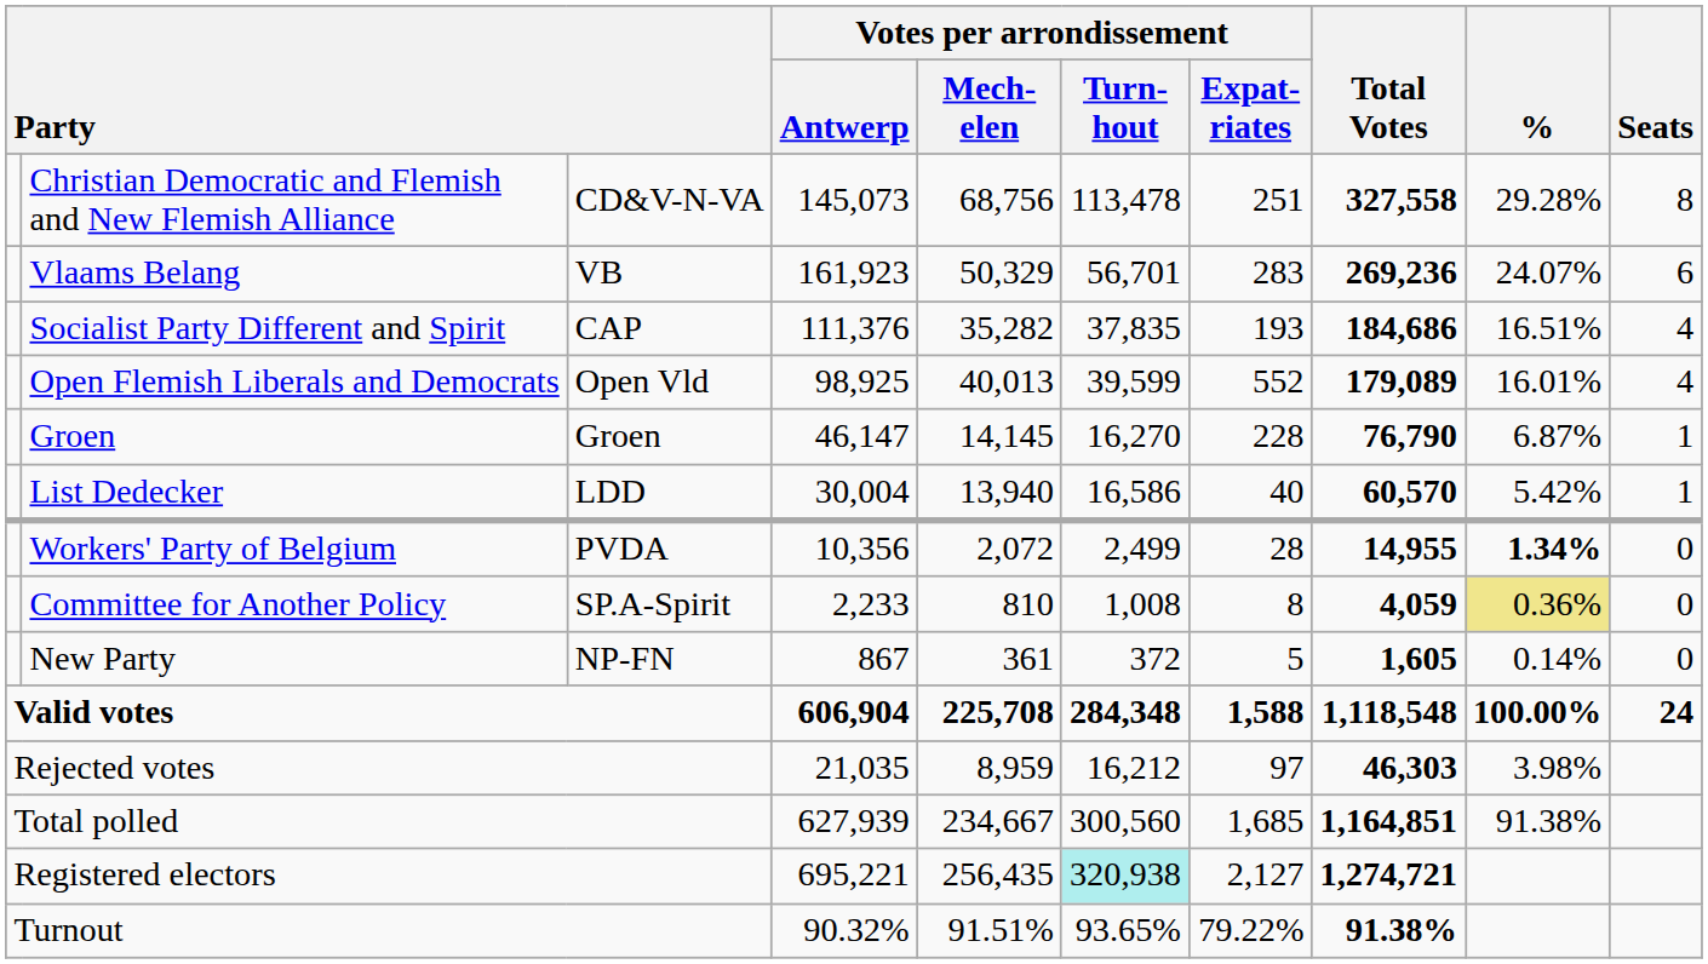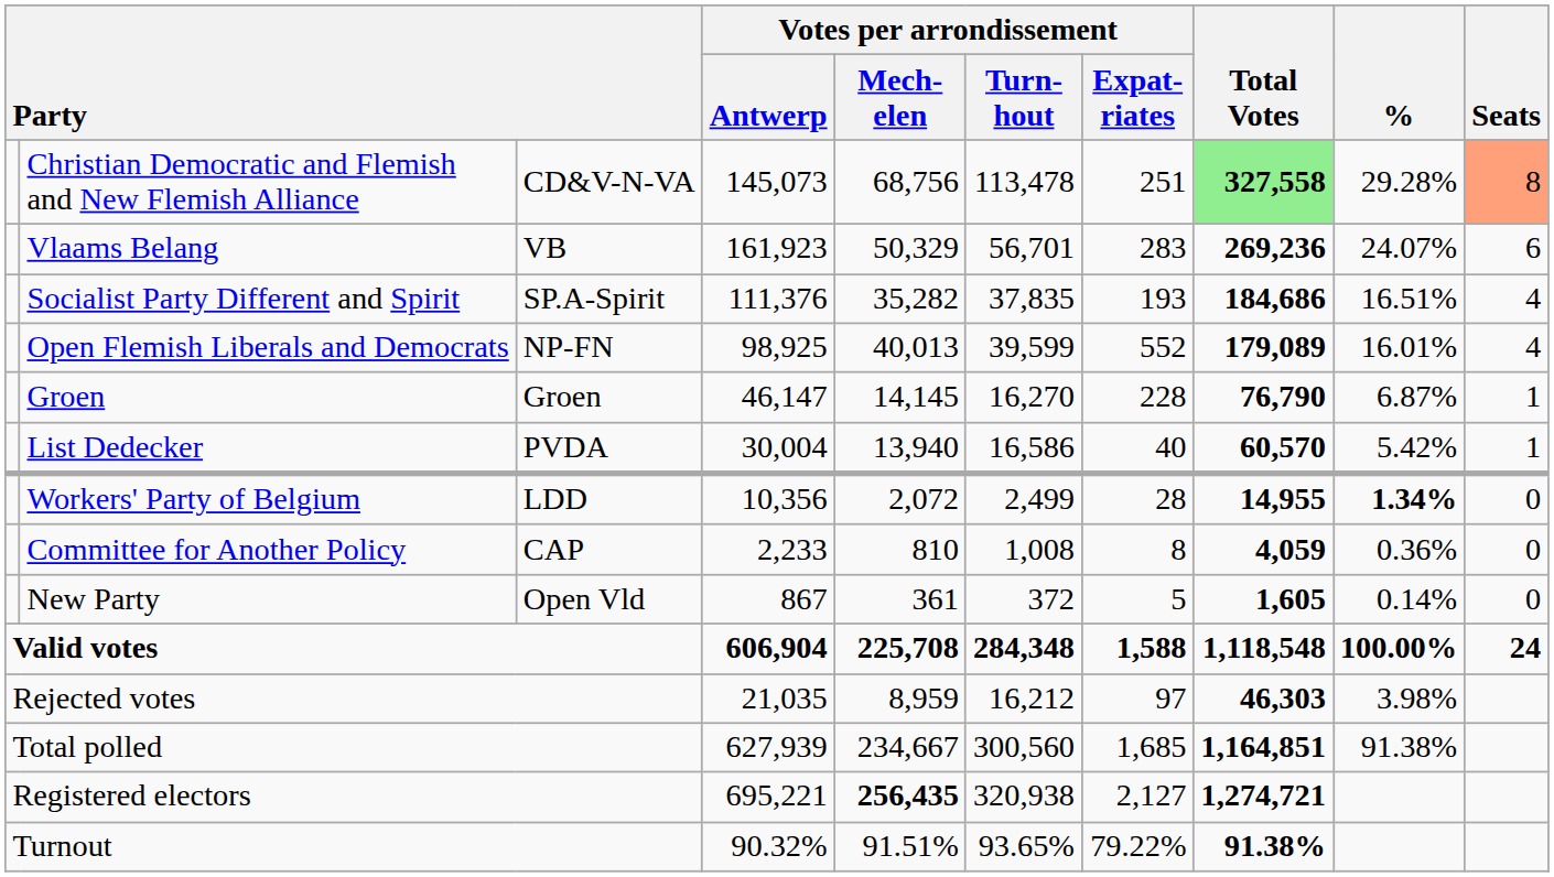Christian Democratic and Flemish and New Flemish Alliance | Total Votes: no background -> lightgreen background
Christian Democratic and Flemish and New Flemish Alliance | Seats: no background -> lightsalmon background
Socialist Party Different and Spirit | column 3: CAP -> SP.A-Spirit
Open Flemish Liberals and Democrats | column 3: Open Vld -> NP-FN
List Dedecker | column 3: LDD -> PVDA
Workers' Party of Belgium | column 3: PVDA -> LDD
Committee for Another Policy | column 3: SP.A-Spirit -> CAP
Committee for Another Policy | %: khaki background -> no background
New Party | column 3: NP-FN -> Open Vld
Registered electors | Votes per arrondissement / Mech- elen: normal -> bold
Registered electors | Votes per arrondissement / Turn- hout: paleturquoise background -> no background
